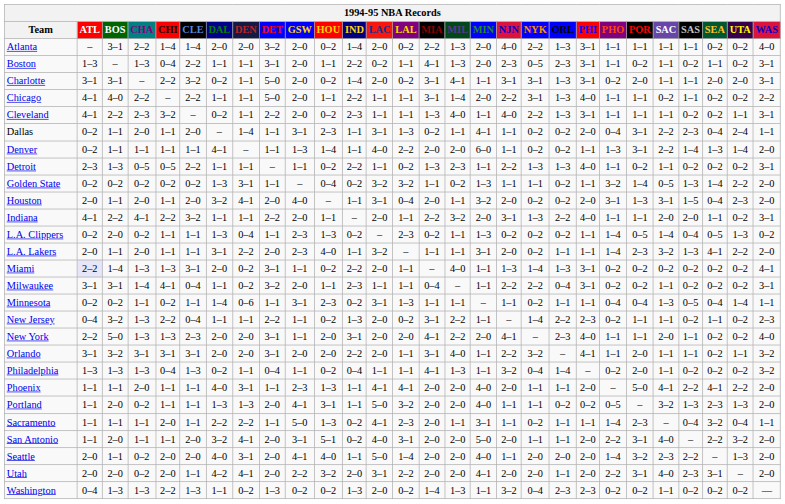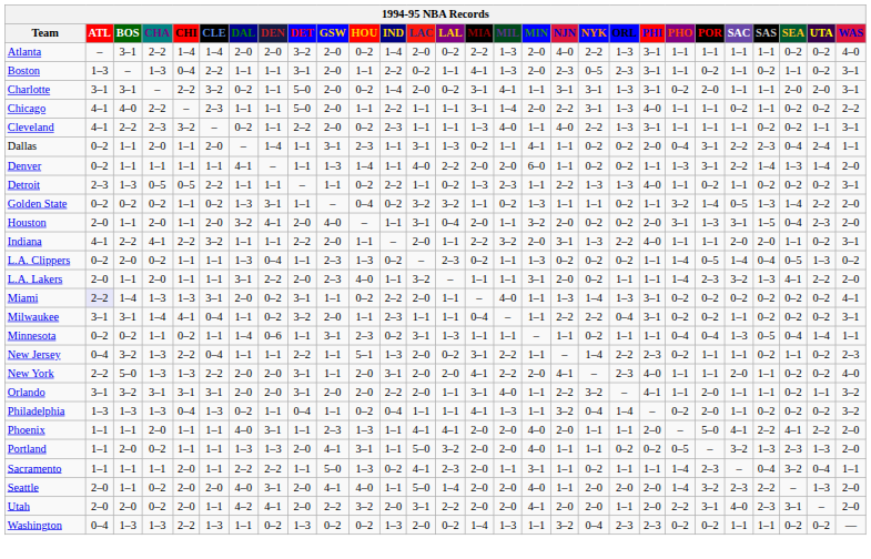Chicago | CLE: 2–2 -> 2–3
Golden State | CHI: 0–2 -> 1–1
New Jersey | HOU: 0–2 -> 5–1
New York | CLE: 2–3 -> 2–2
- row: San Antonio | 1–1 | 2–0 | 1–1 | 1–1 | 2–0 | 3–2 | 4–1 | 2–0 | 3–1 | 5–1 | 0–2 | 4–0 | 3–1 | 2–0 | 2–0 | 5–0 | 2–0 | 1–1 | 1–1 | 2–0 | 2–2 | 3–1 | 4–0 | – | 2–2 | 3–2 | 2–0
Washington | SAS: 0–2 -> 1–1
